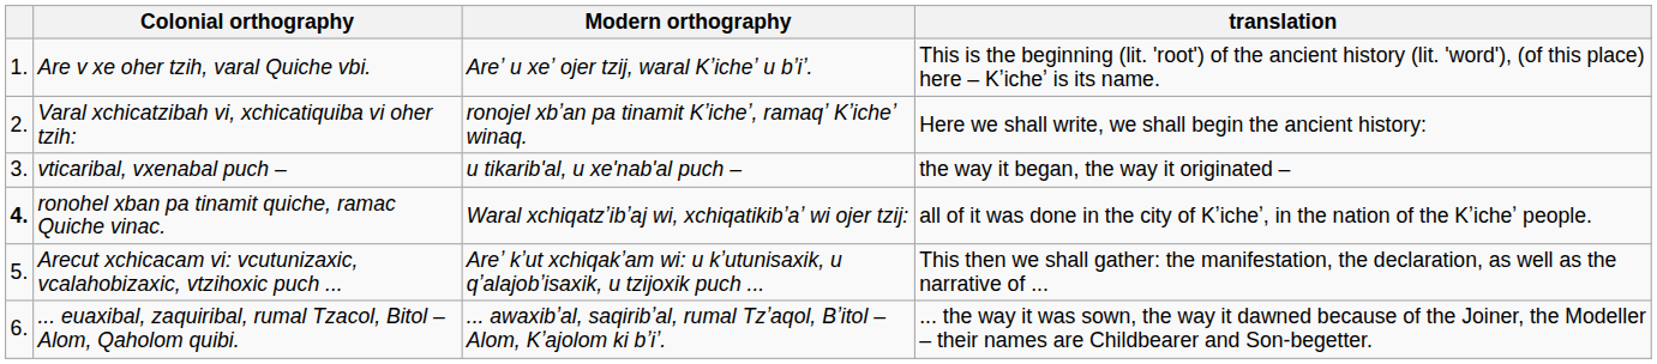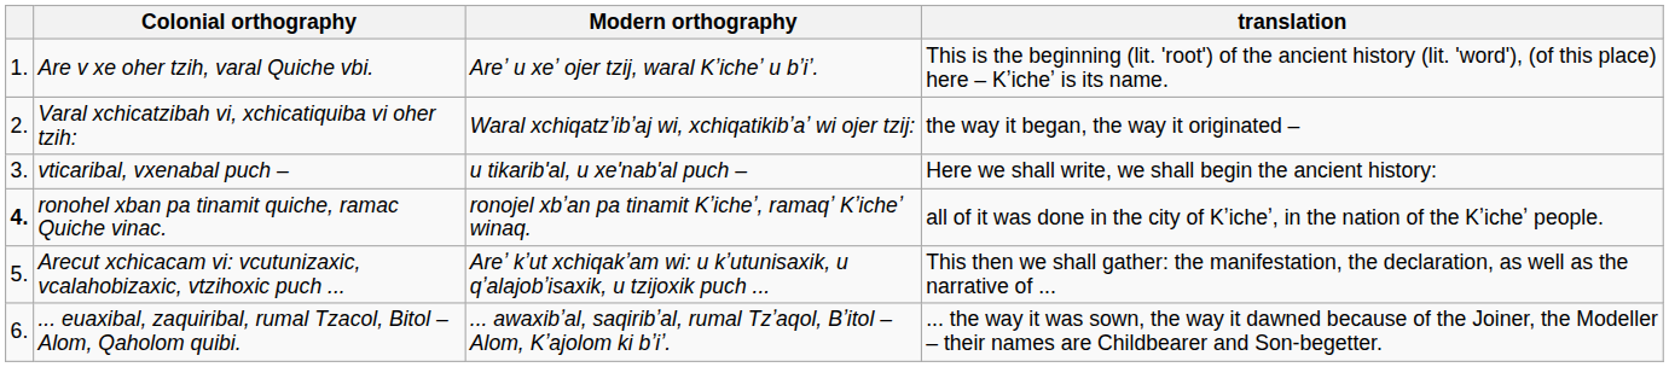Varal xchicatzibah vi, xchicatiquiba vi oher tzih: | Modern orthography: ronojel xbʼan pa tinamit Kʼicheʼ, ramaqʼ Kʼicheʼ winaq. -> Waral xchiqatzʼibʼaj wi, xchiqatikibʼaʼ wi ojer tzij:
Varal xchicatzibah vi, xchicatiquiba vi oher tzih: | translation: Here we shall write, we shall begin the ancient history: -> the way it began, the way it originated –
vticaribal, vxenabal puch – | translation: the way it began, the way it originated – -> Here we shall write, we shall begin the ancient history:
ronohel xban pa tinamit quiche, ramac Quiche vinac. | Modern orthography: Waral xchiqatzʼibʼaj wi, xchiqatikibʼaʼ wi ojer tzij: -> ronojel xbʼan pa tinamit Kʼicheʼ, ramaqʼ Kʼicheʼ winaq.
